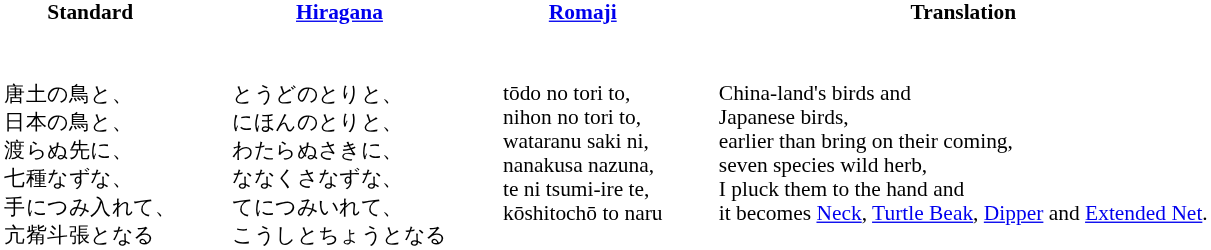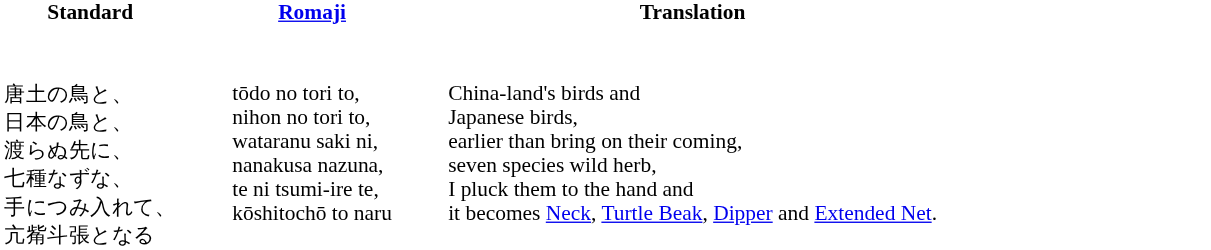- column: Hiragana | とうどのとりと、 にほんのとりと、 わたらぬさきに、 ななくさなずな、 てにつみいれて、 こうしとちょうとなる
